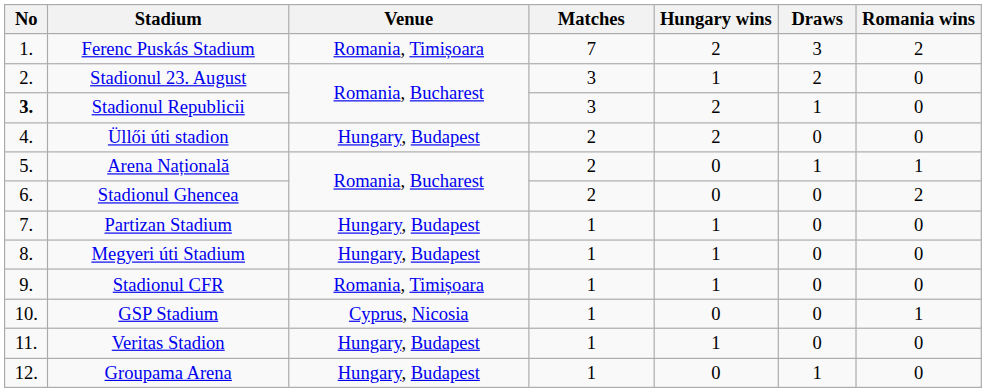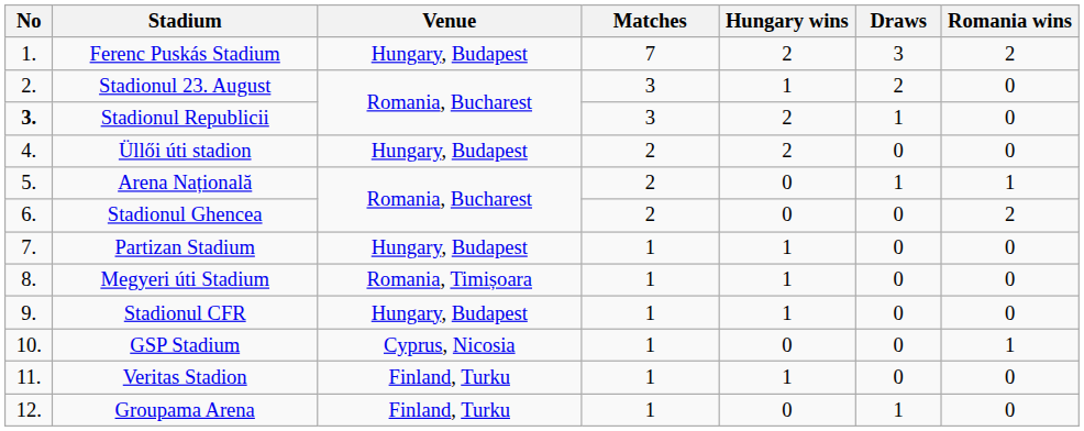Ferenc Puskás Stadium | Venue: Romania, Timișoara -> Hungary, Budapest
Megyeri úti Stadium | Venue: Hungary, Budapest -> Romania, Timișoara
Stadionul CFR | Venue: Romania, Timișoara -> Hungary, Budapest
Veritas Stadion | Venue: Hungary, Budapest -> Finland, Turku
Groupama Arena | Venue: Hungary, Budapest -> Finland, Turku
